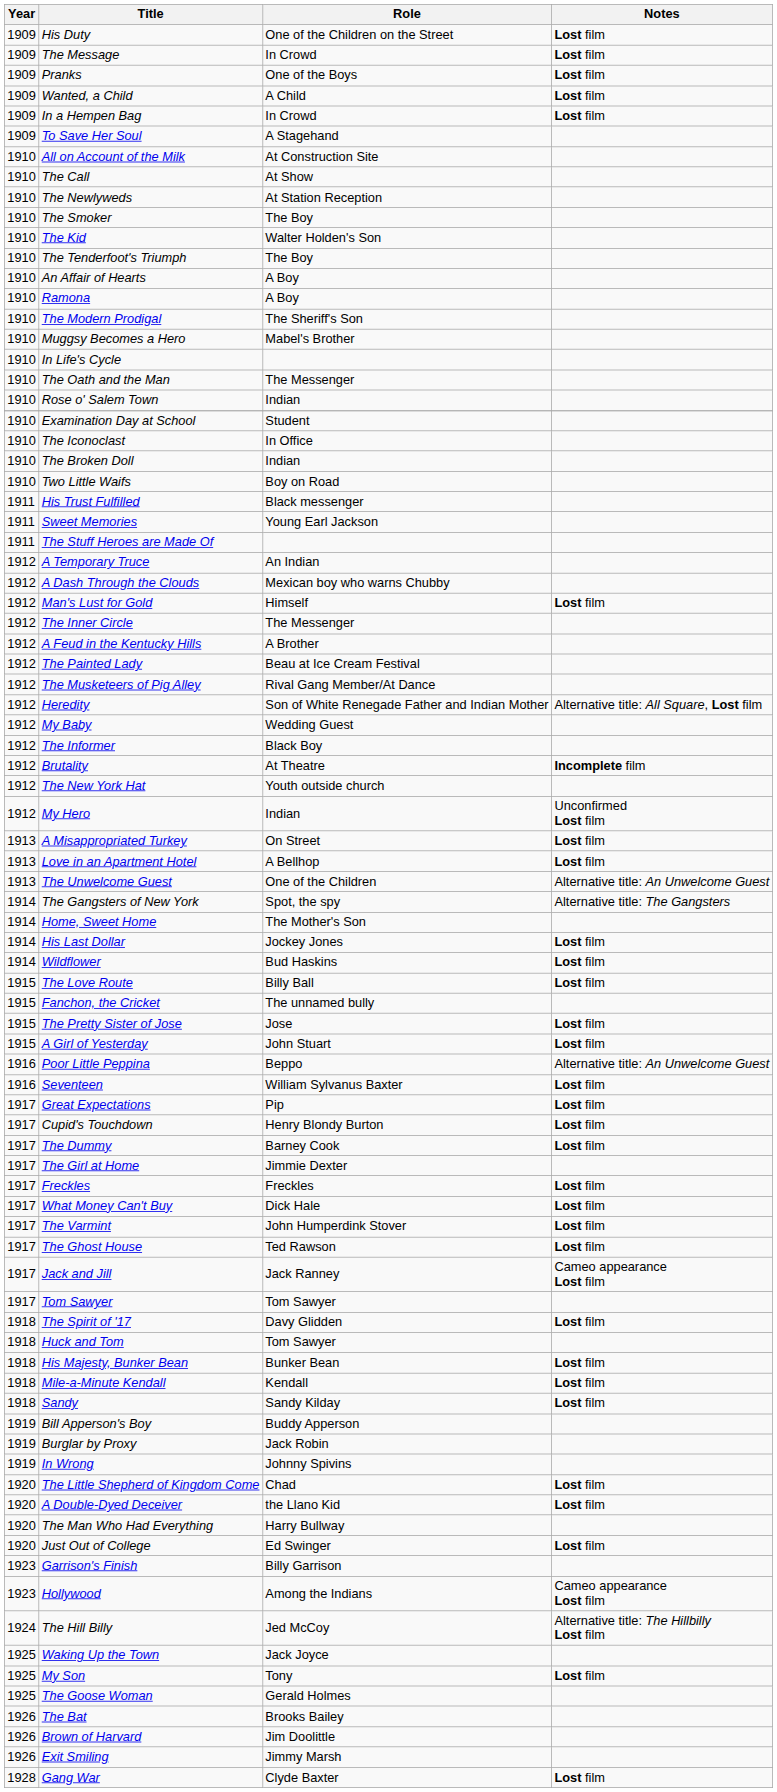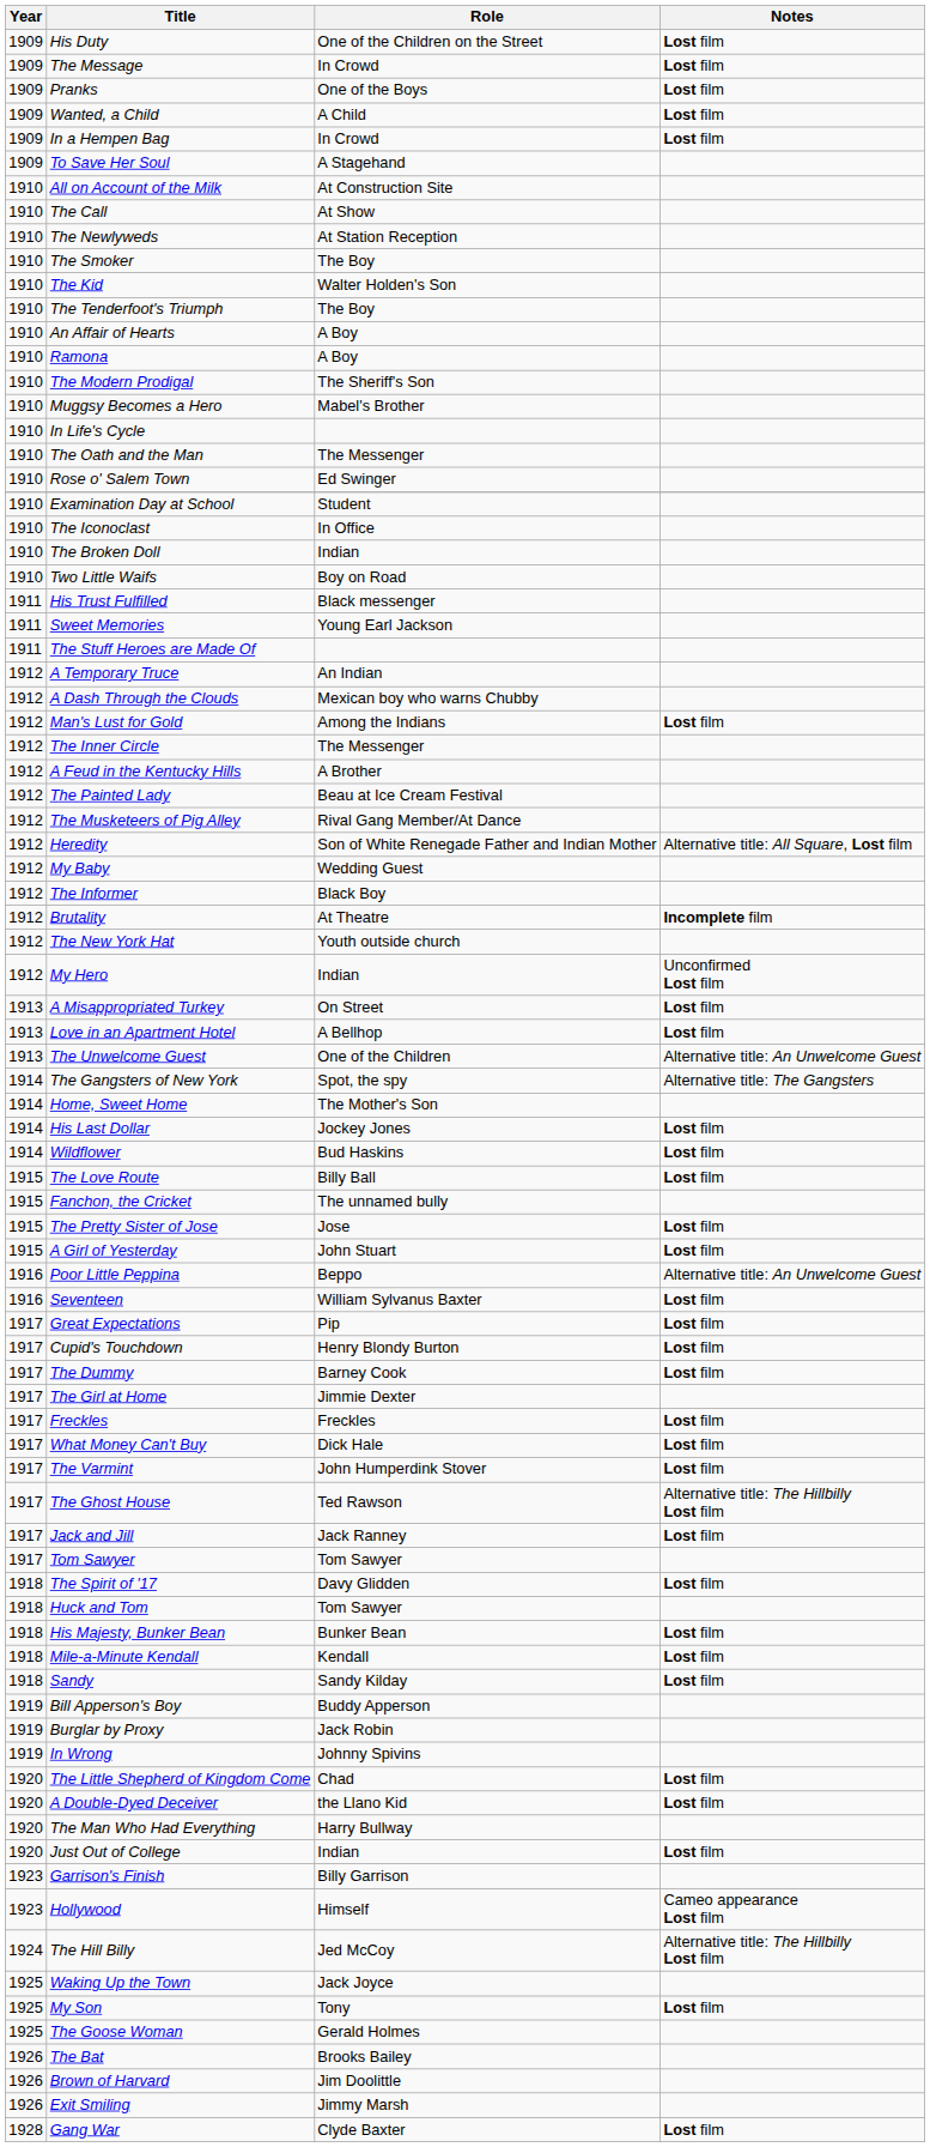Rose o' Salem Town | Role: Indian -> Ed Swinger
Man's Lust for Gold | Role: Himself -> Among the Indians
The Ghost House | Notes: Lost film -> Alternative title: The Hillbilly Lost film
Jack and Jill | Notes: Cameo appearance Lost film -> Lost film
Just Out of College | Role: Ed Swinger -> Indian
Hollywood | Role: Among the Indians -> Himself
